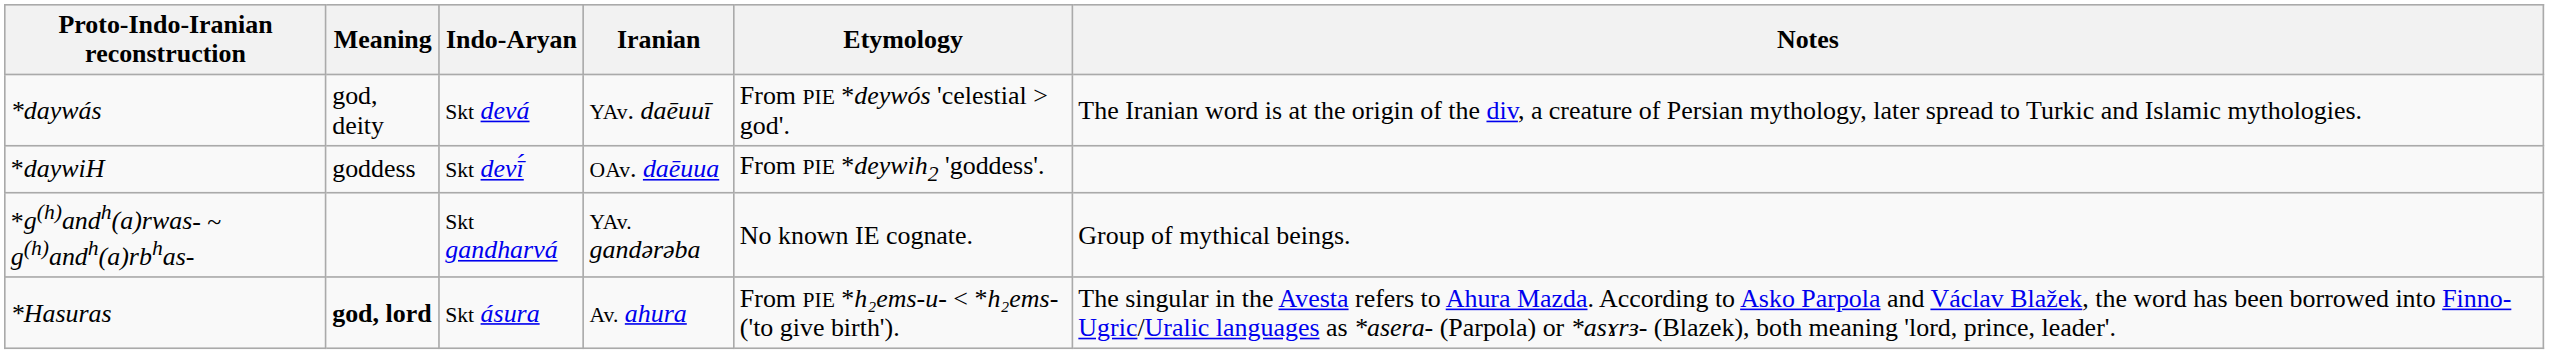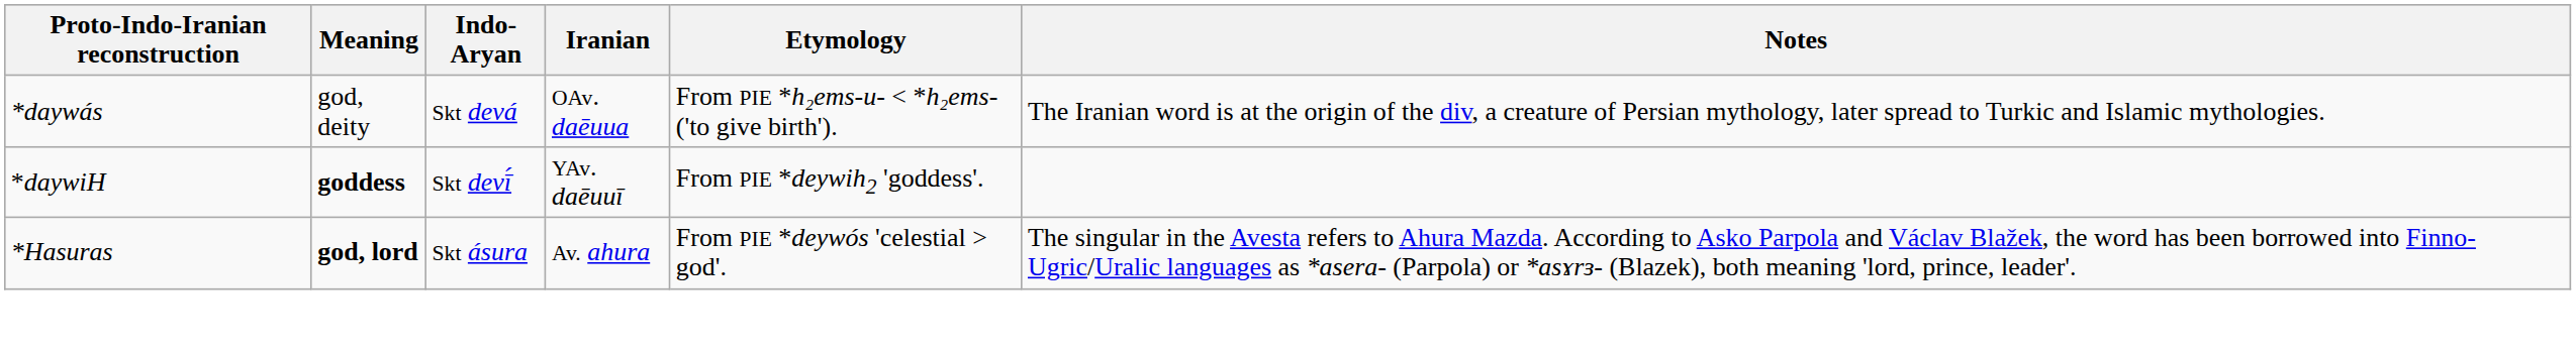*daywás | Iranian: YAv. daēuuī -> OAv. daēuua
*daywás | Etymology: From PIE *deywós 'celestial > god'. -> From PIE *h₂ems-u- < *h₂ems- ('to give birth').
*daywiH | Meaning: normal -> bold
*daywiH | Iranian: OAv. daēuua -> YAv. daēuuī
- row: *g(h)andh(a)rwas- ~ g(h)andh(a)rbhas- | Skt gandharvá | YAv. gandərəba | No known IE cognate. | Group of mythical beings.
*Hasuras | Etymology: From PIE *h₂ems-u- < *h₂ems- ('to give birth'). -> From PIE *deywós 'celestial > god'.
